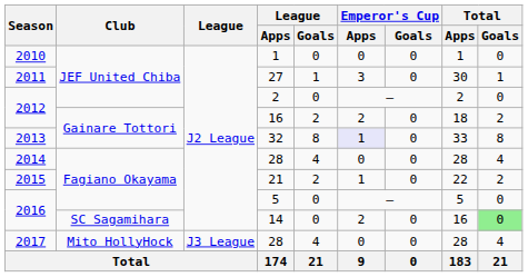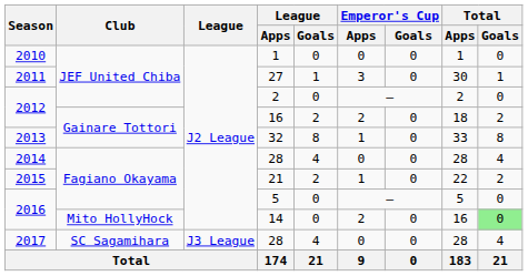32 | Emperor's Cup / Apps: lavender background -> no background
14 | Club: SC Sagamihara -> Mito HollyHock
2017 / 28 | Club: Mito HollyHock -> SC Sagamihara
